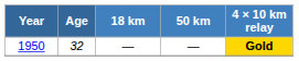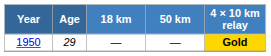1950 | Age: 32 -> 29
